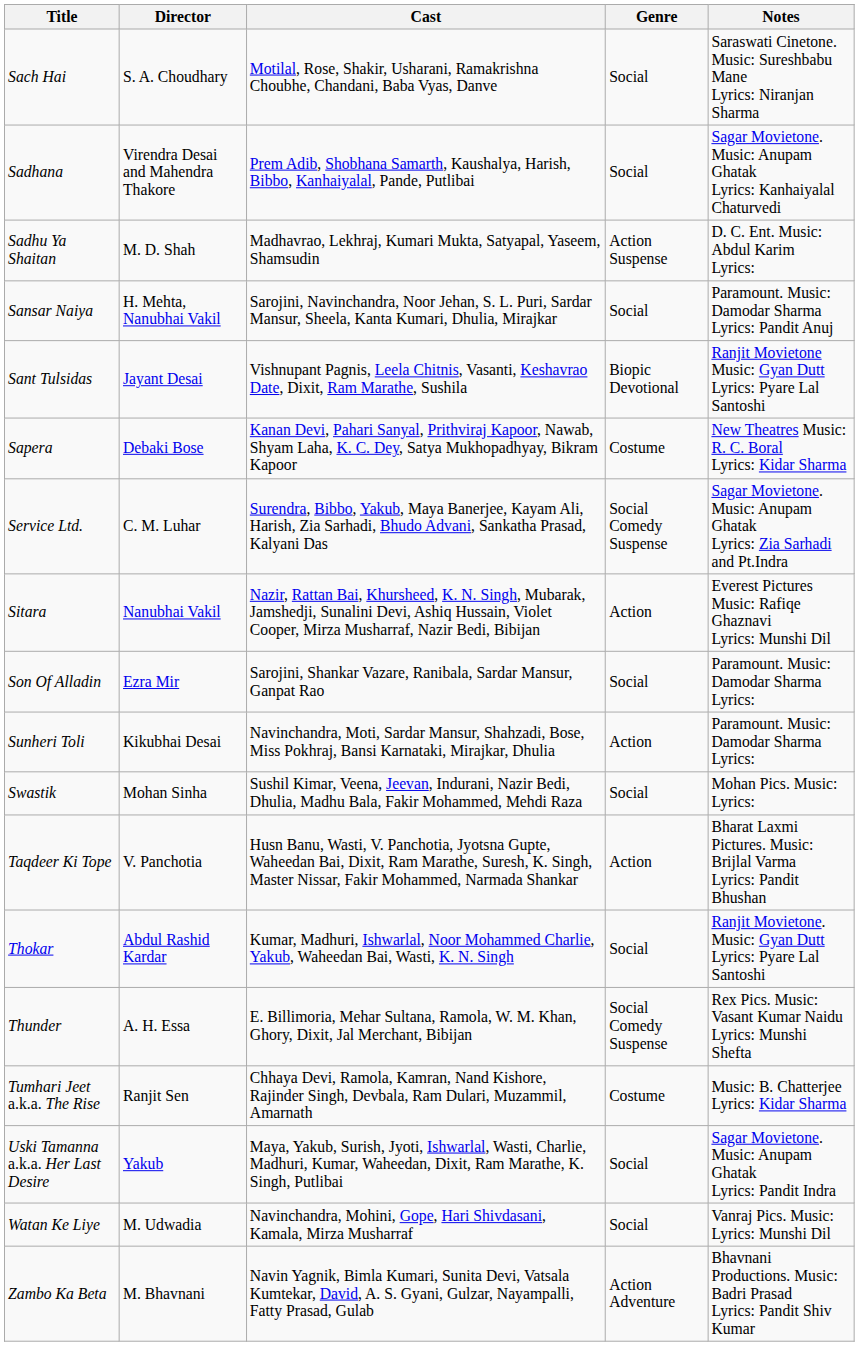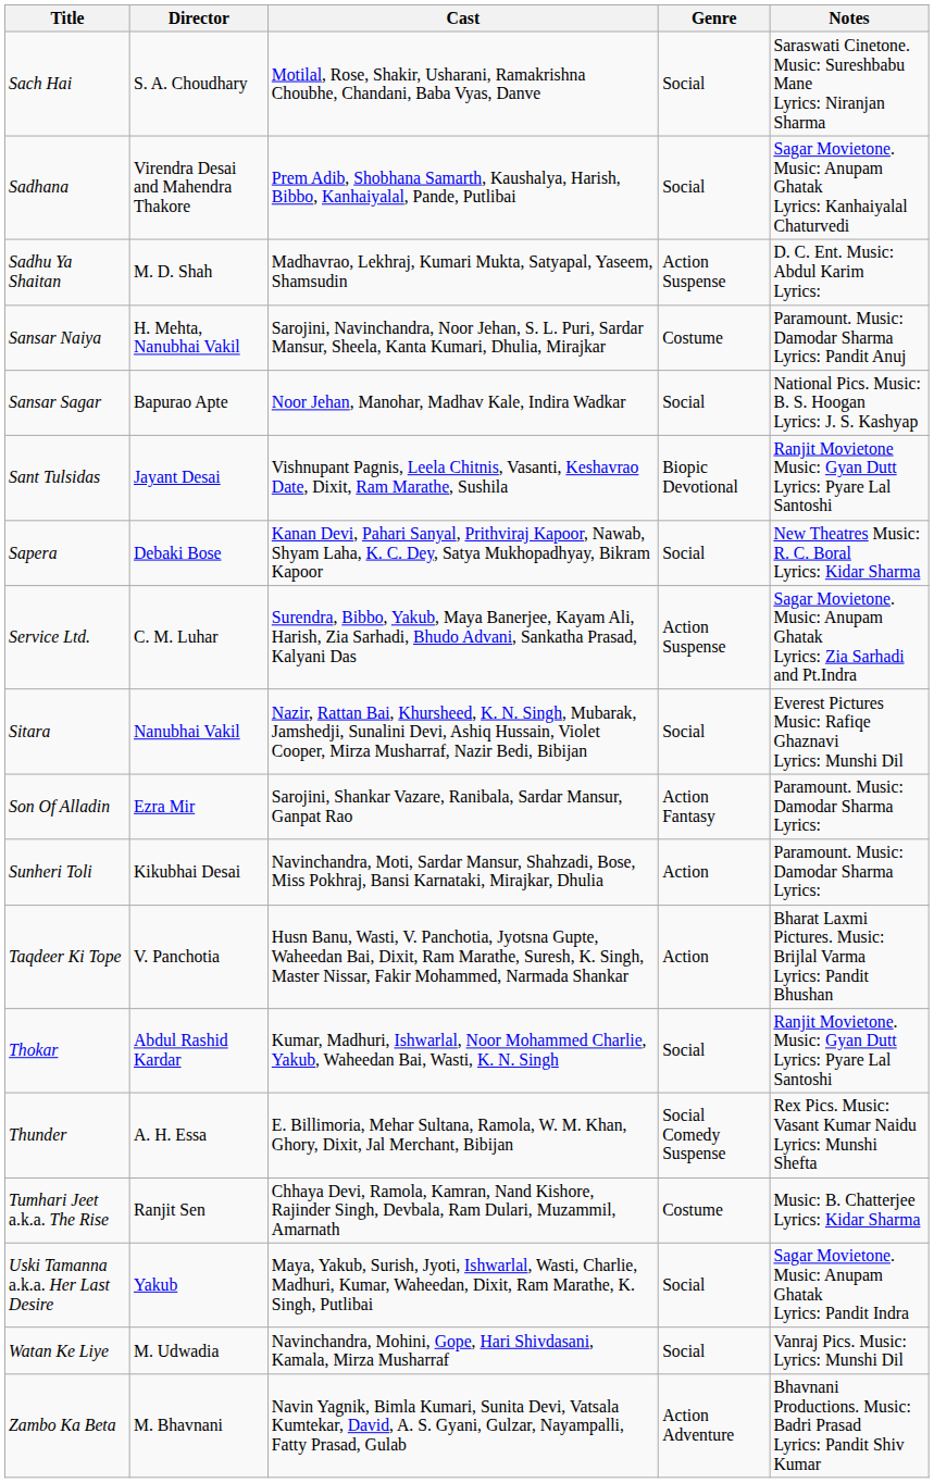Sansar Naiya | Genre: Social -> Costume
+ row: Sansar Sagar | Bapurao Apte | Noor Jehan, Manohar, Madhav Kale, Indira Wadkar | Social | National Pics. Music: B. S. Hoogan Lyrics: J. S. Kashyap
Sapera | Genre: Costume -> Social
Service Ltd. | Genre: Social Comedy Suspense -> Action Suspense
Sitara | Genre: Action -> Social
Son Of Alladin | Genre: Social -> Action Fantasy
- row: Swastik | Mohan Sinha | Sushil Kimar, Veena, Jeevan, Indurani, Nazir Bedi, Dhulia, Madhu Bala, Fakir Mohammed, Mehdi Raza | Social | Mohan Pics. Music: Lyrics:
